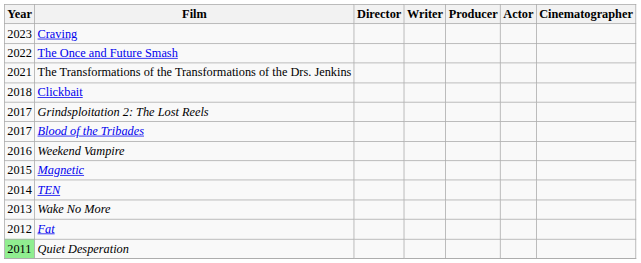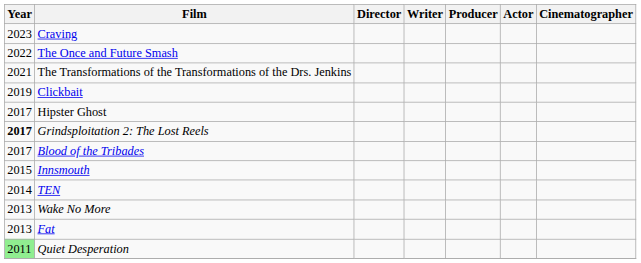Clickbait | Year: 2018 -> 2019
+ row: 2017 | Hipster Ghost
Grindsploitation 2: The Lost Reels | Year: normal -> bold
- row: 2016 | Weekend Vampire
+ row: 2015 | Innsmouth
- row: 2015 | Magnetic
Fat | Year: 2012 -> 2013
